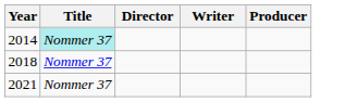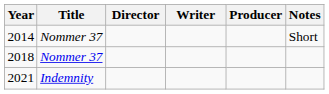+ column: Notes | Short
2014 | Title: paleturquoise background -> no background
2021 | Title: Nommer 37 -> Indemnity
